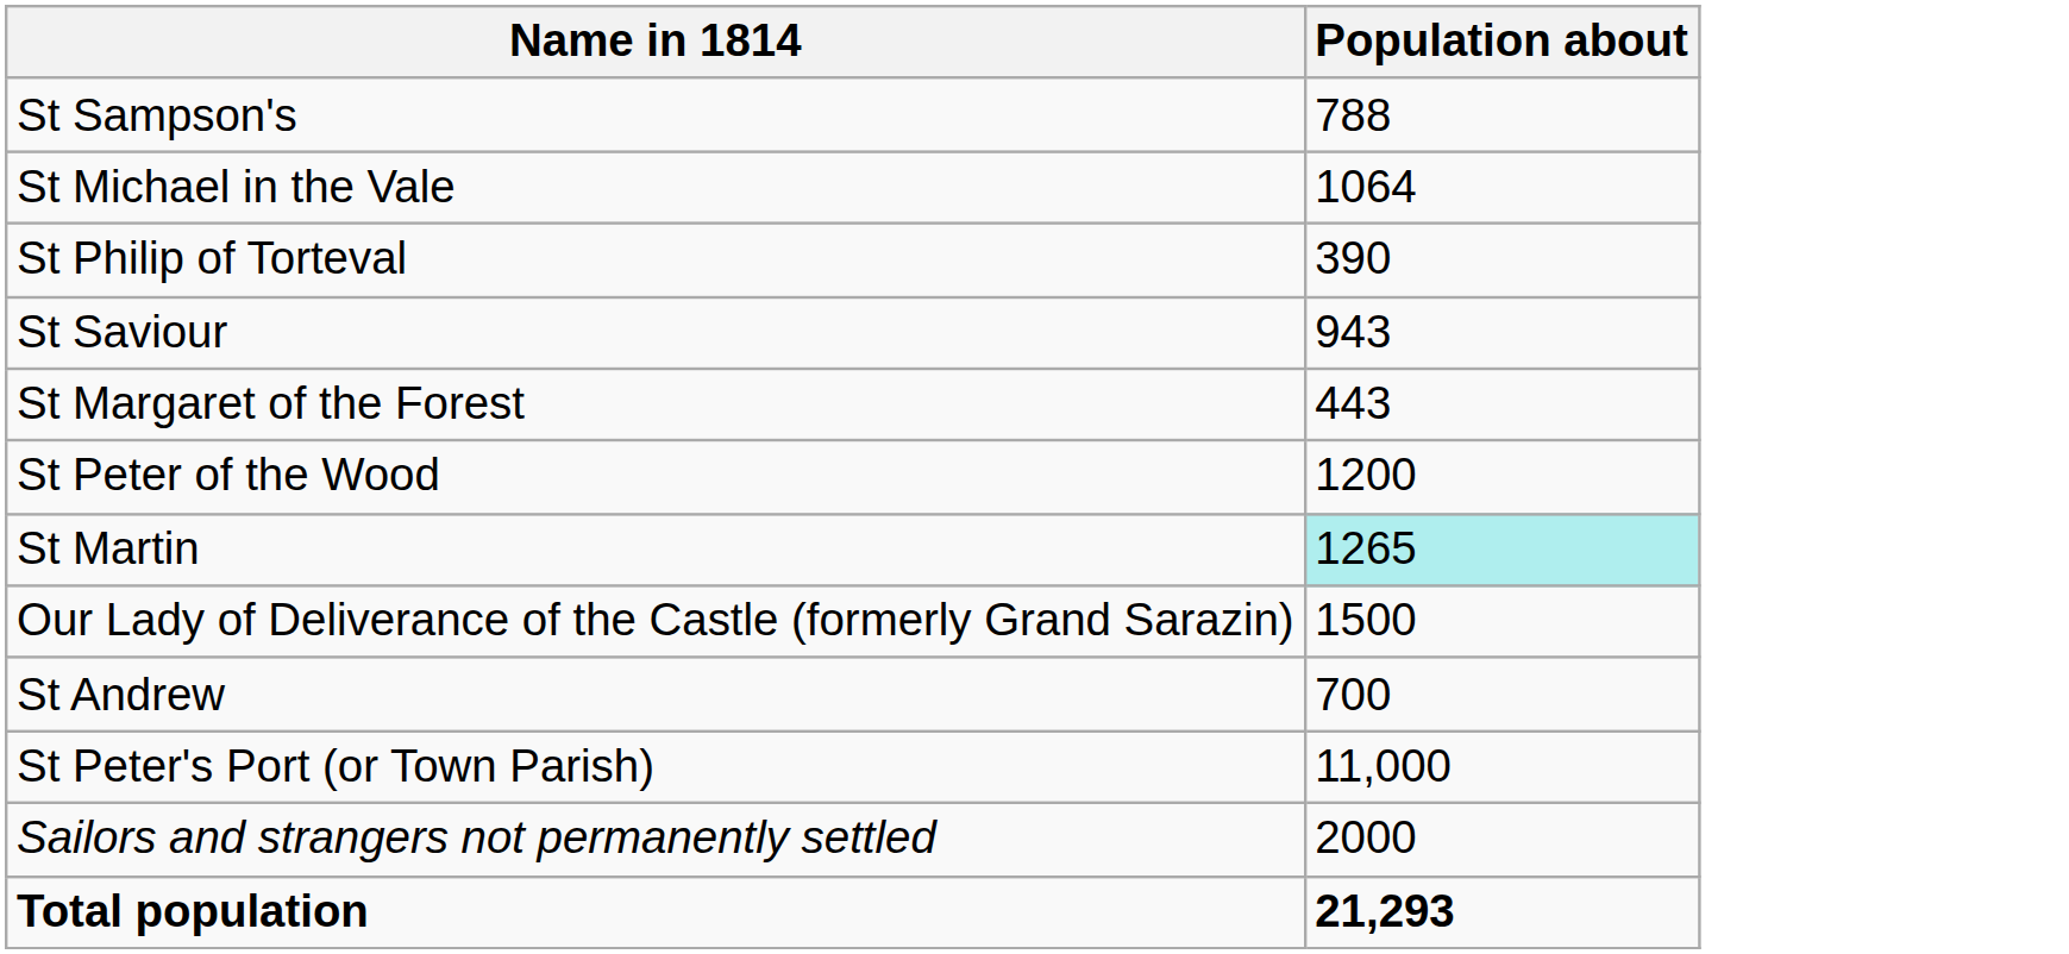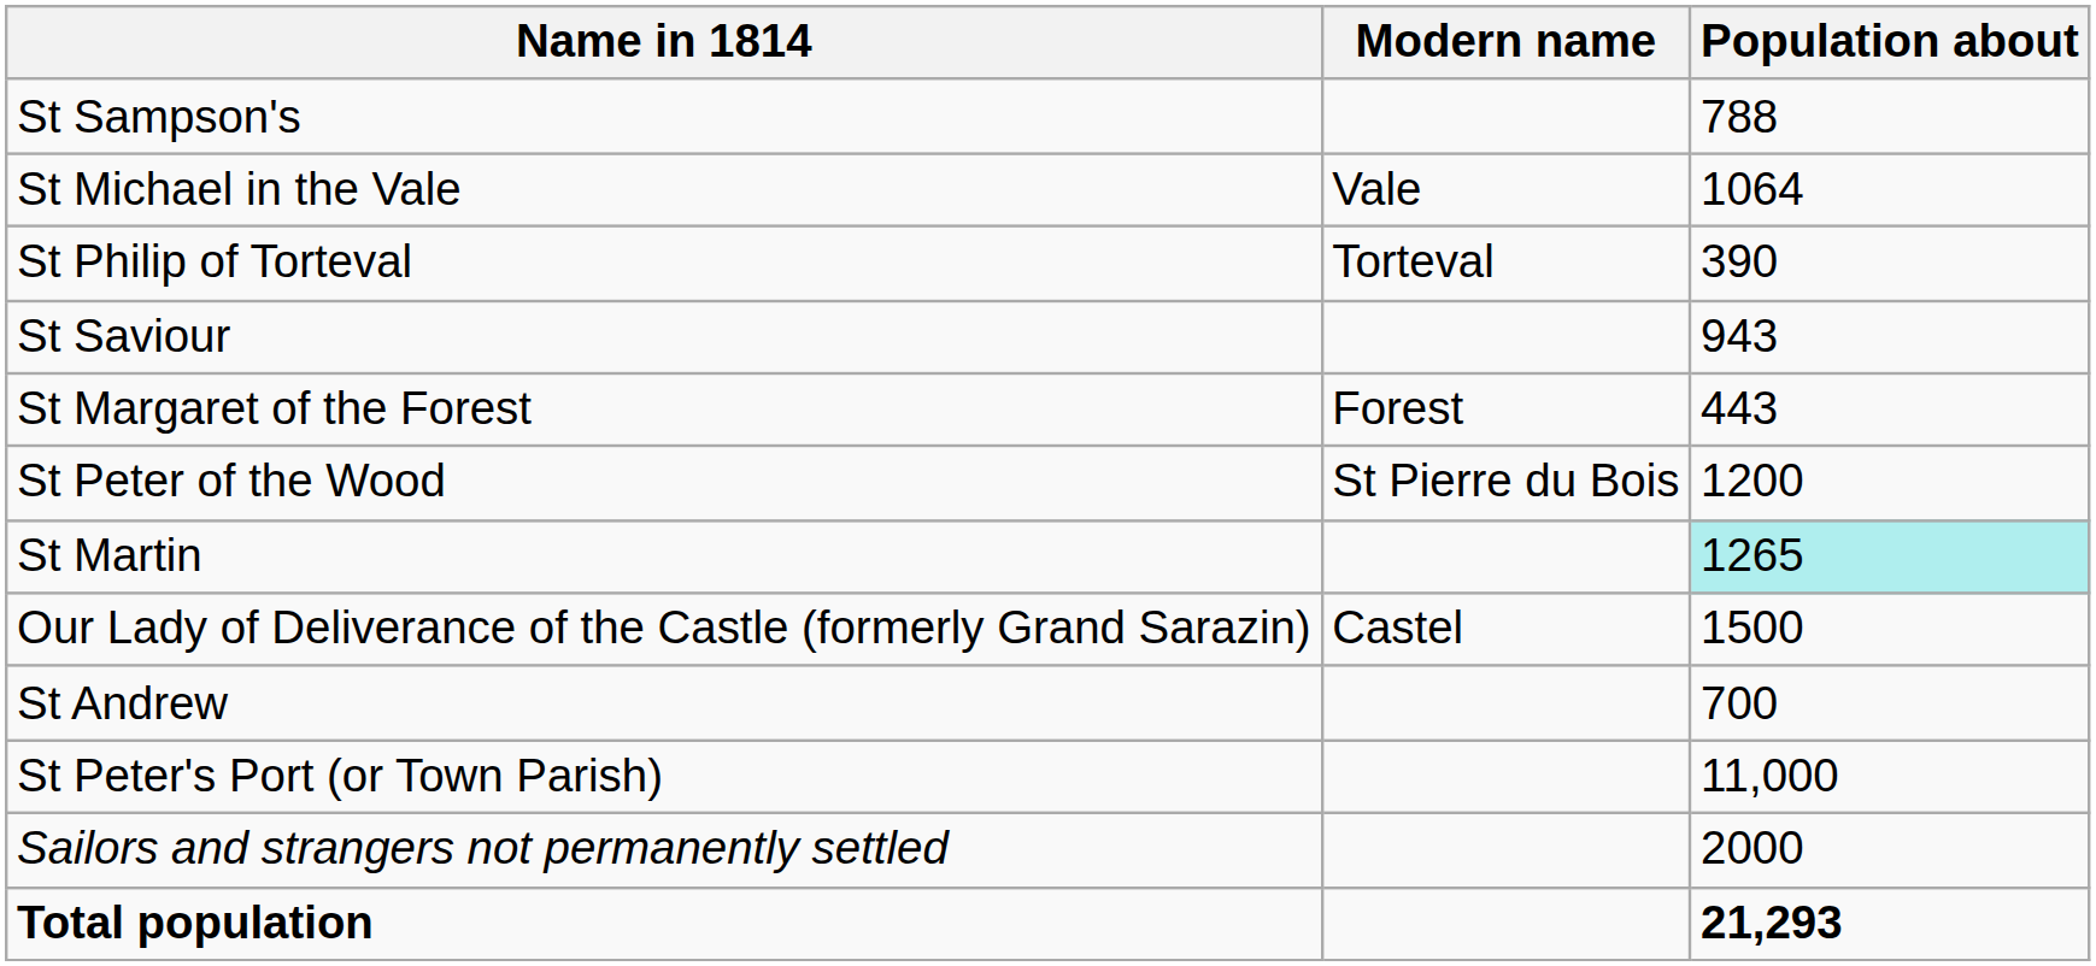+ column: Modern name | Vale | Torteval | Forest | St Pierre du Bois | Castel
